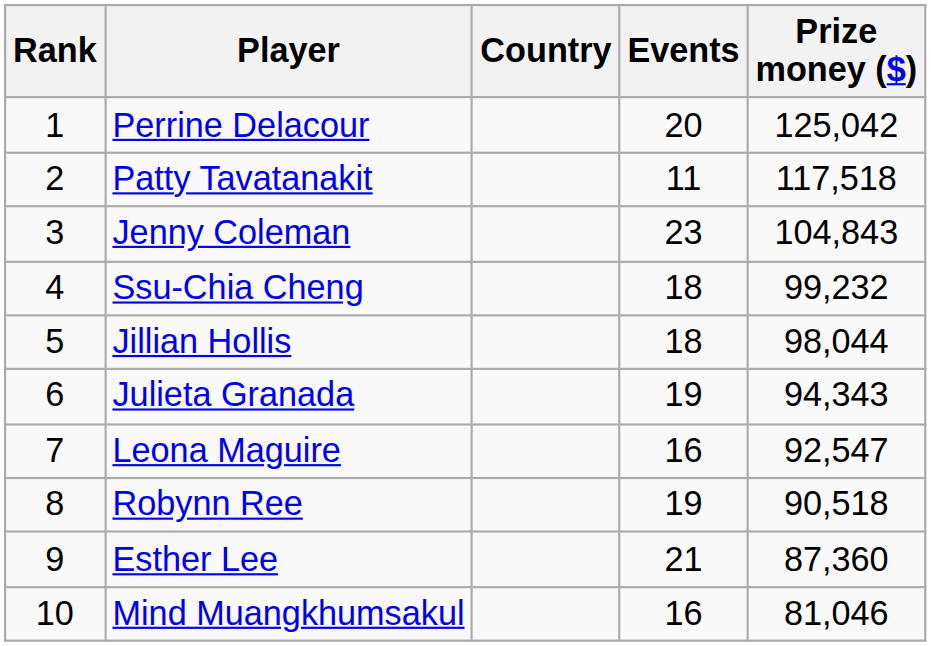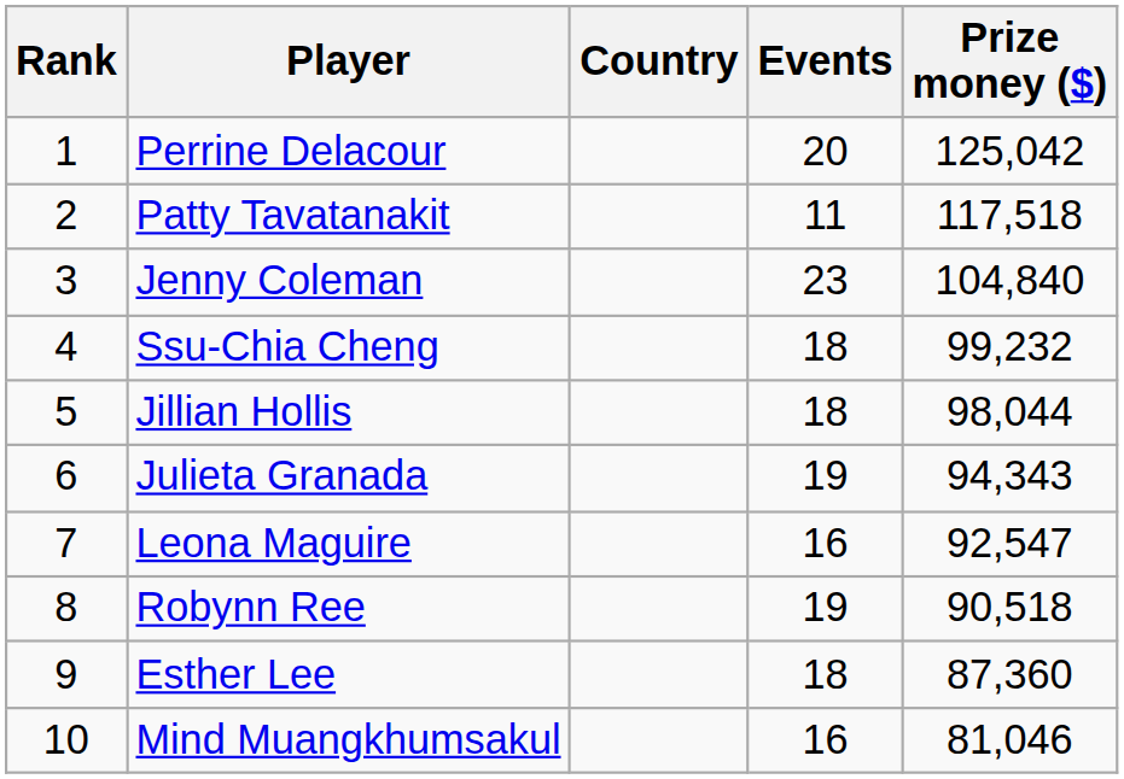Jenny Coleman | Prize money ($): 104,843 -> 104,840
Esther Lee | Events: 21 -> 18
